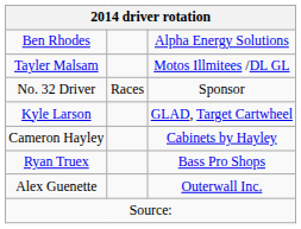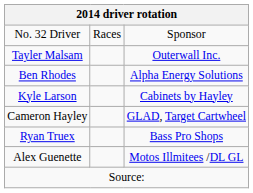rows swapped: No. 32 Driver <-> Ben Rhodes
Tayler Malsam | column 3: Motos Illmitees /DL GL -> Outerwall Inc.
Kyle Larson | column 3: GLAD, Target Cartwheel -> Cabinets by Hayley
Cameron Hayley | column 3: Cabinets by Hayley -> GLAD, Target Cartwheel
Alex Guenette | column 3: Outerwall Inc. -> Motos Illmitees /DL GL
